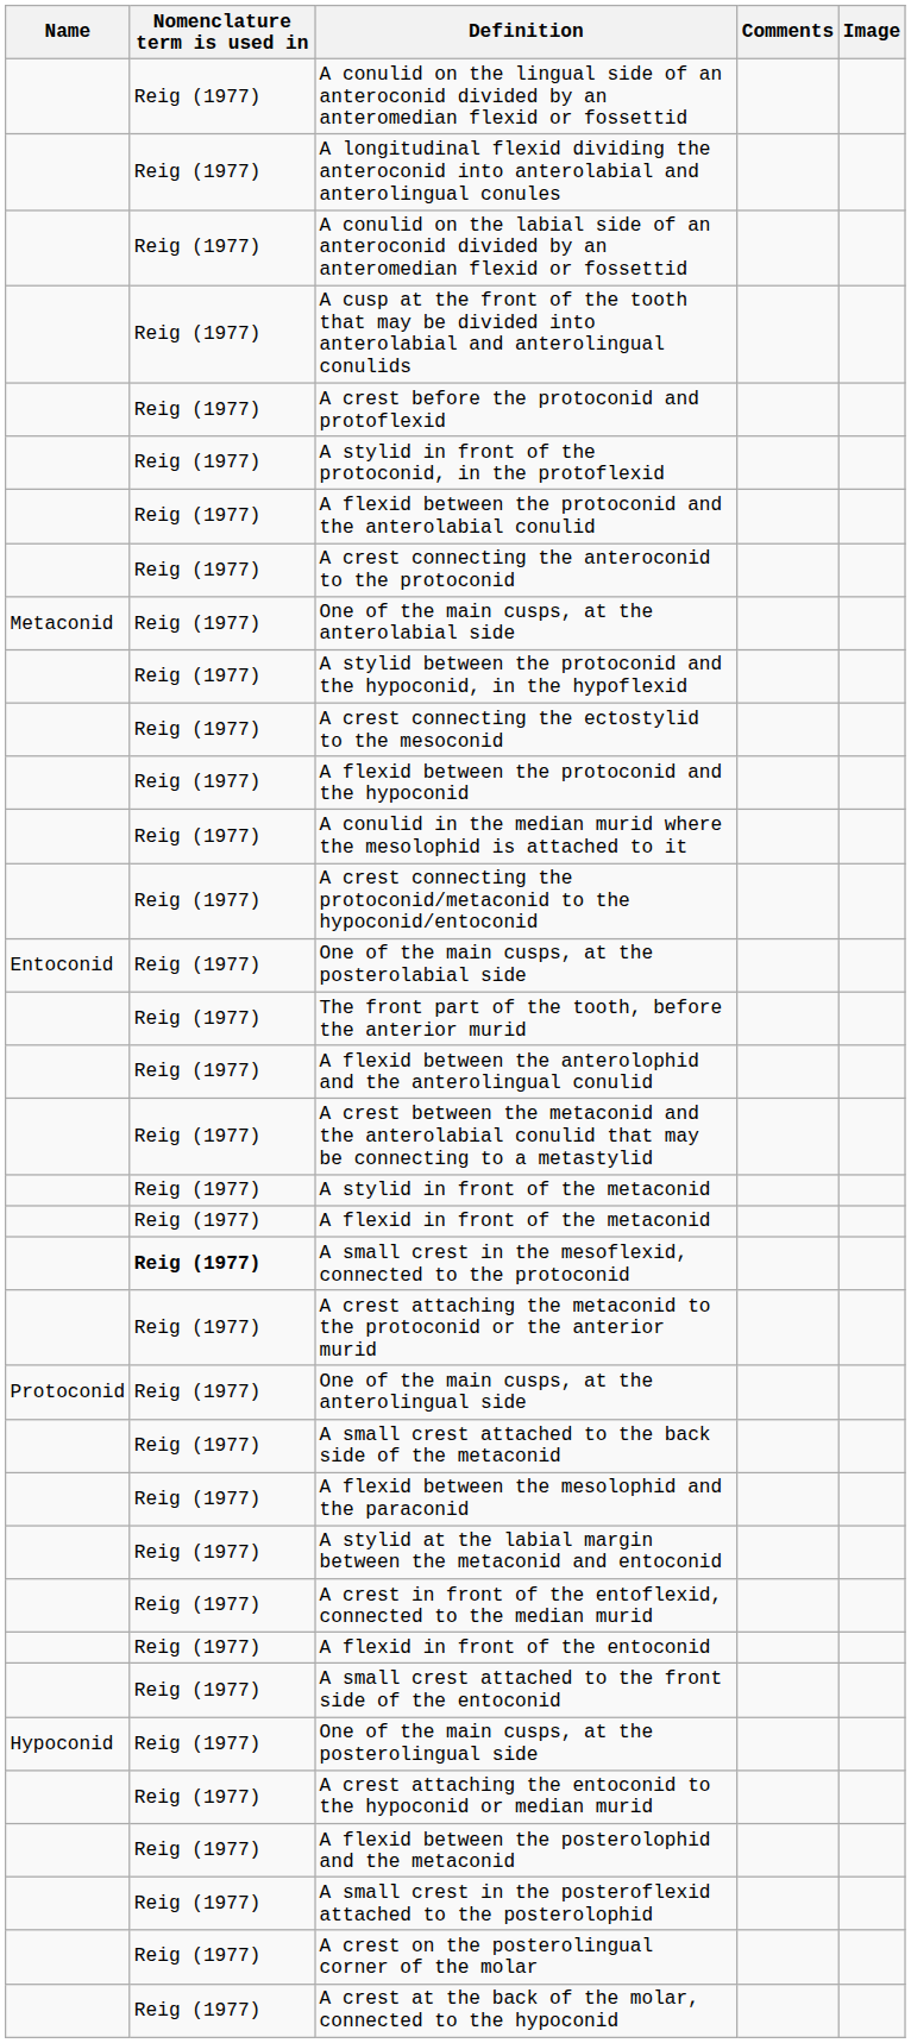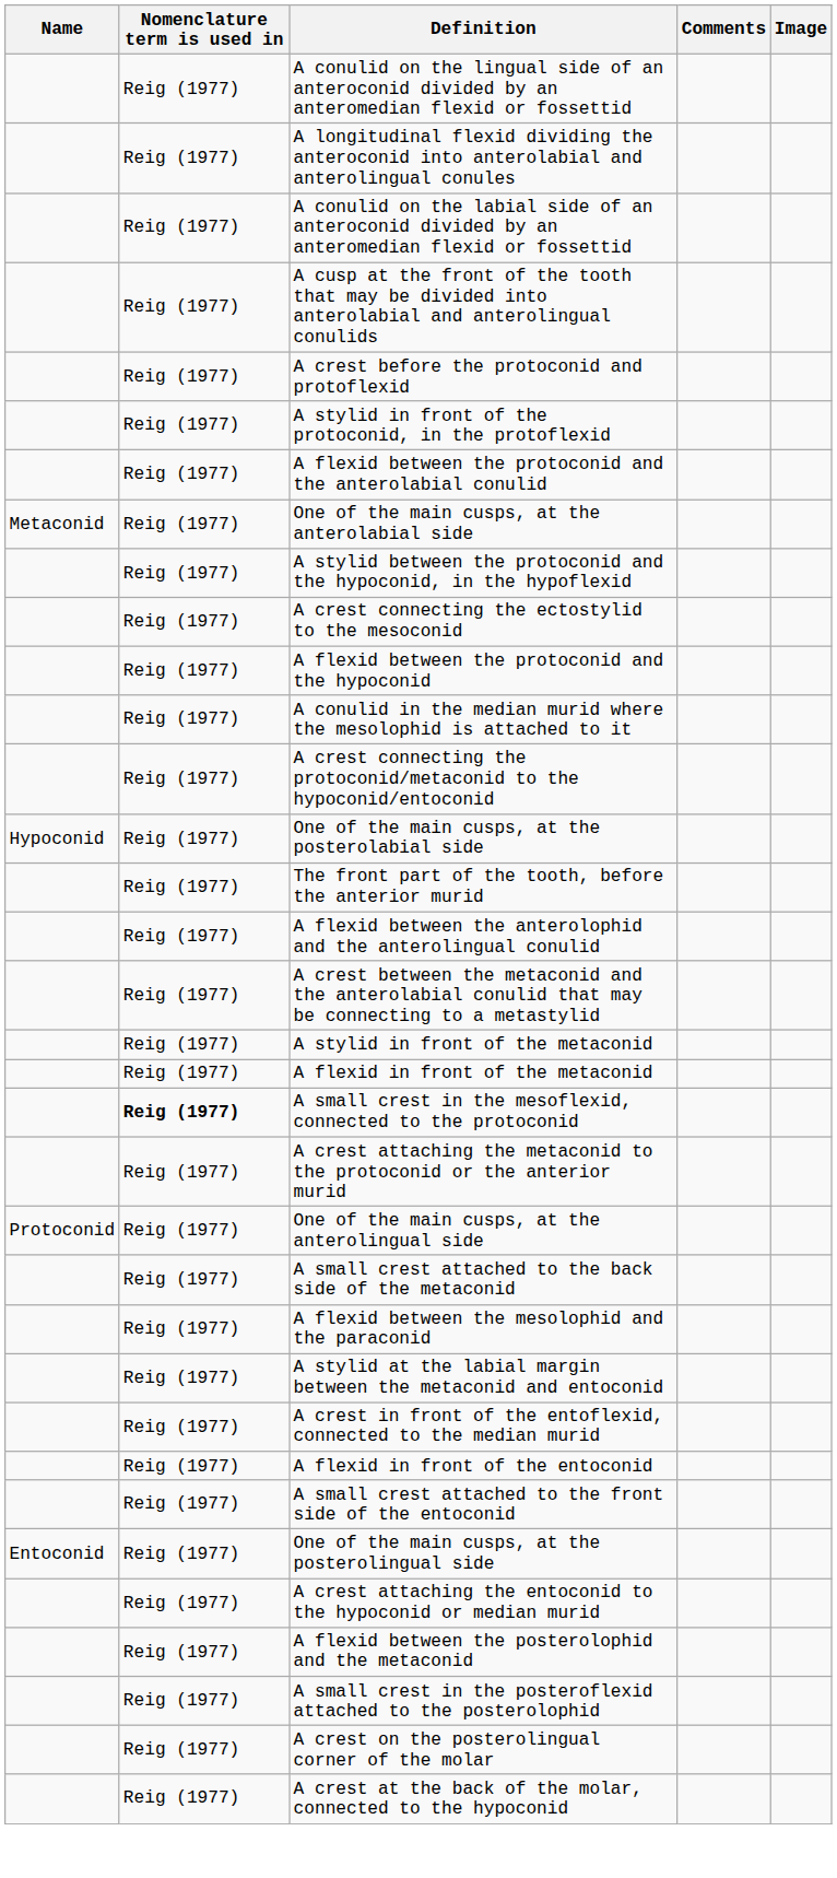- row: Reig (1977) | A crest connecting the anteroconid to the protoconid
One of the main cusps, at the posterolabial side | Name: Entoconid -> Hypoconid
One of the main cusps, at the posterolingual side | Name: Hypoconid -> Entoconid
